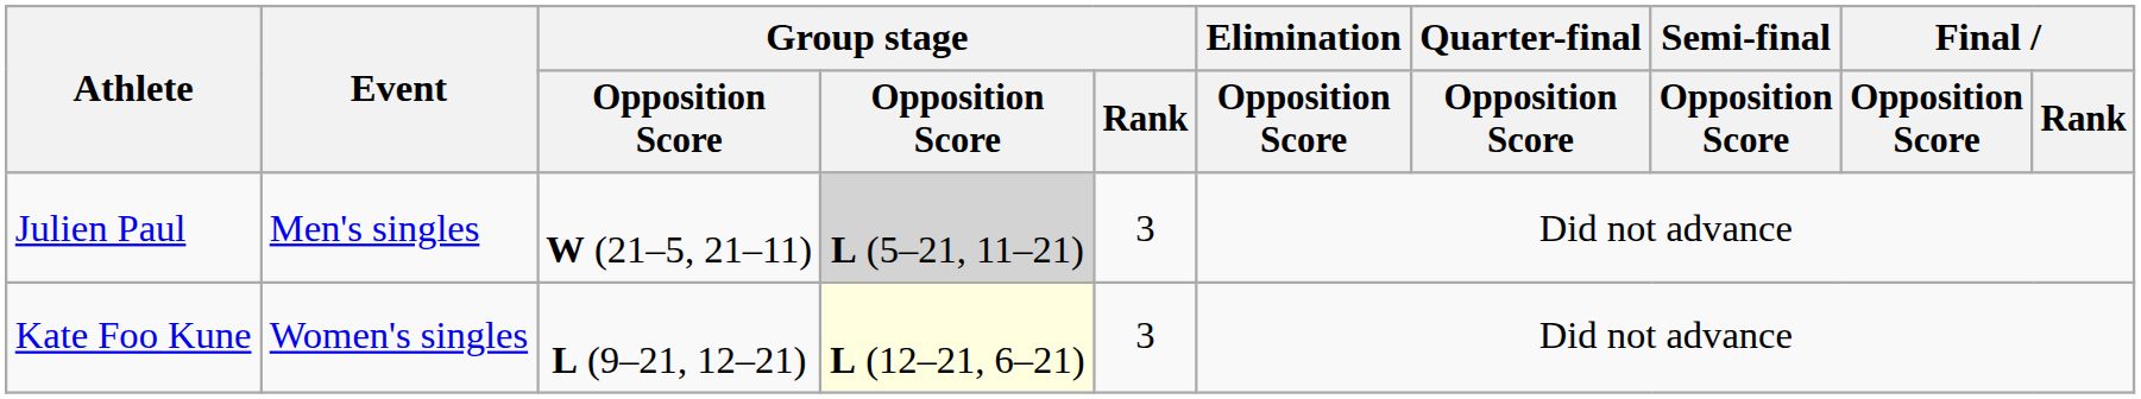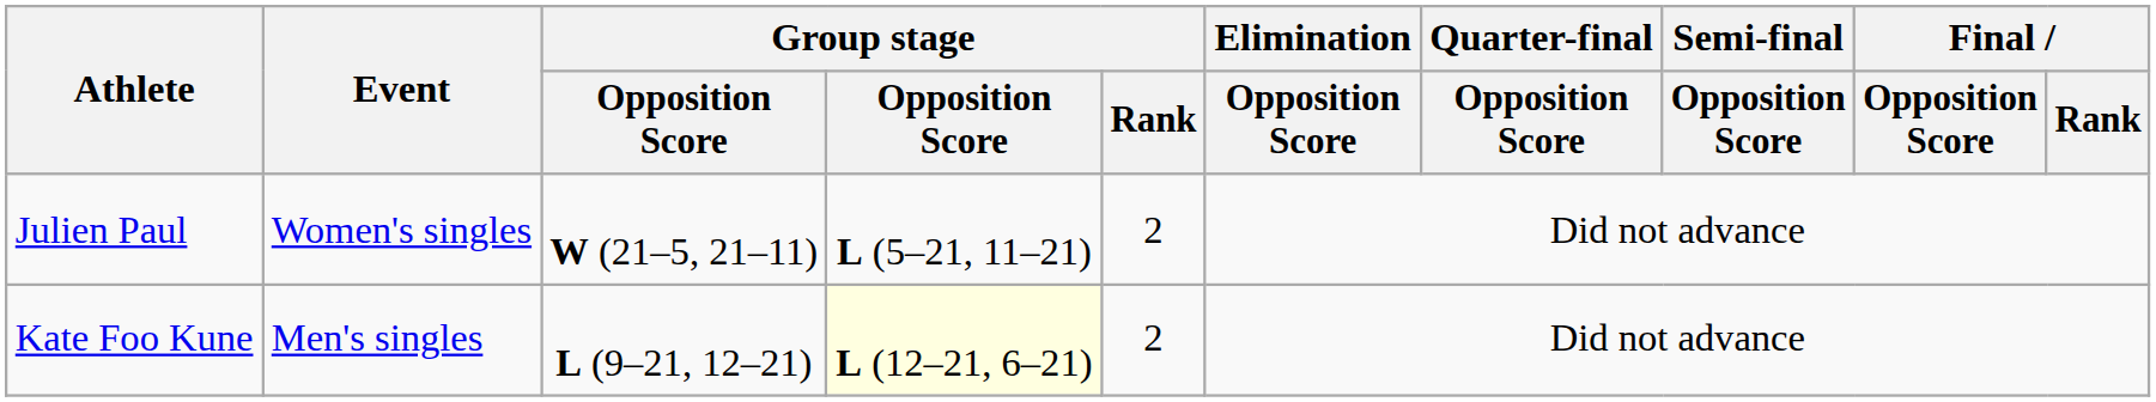Julien Paul | Event: Men's singles -> Women's singles
Julien Paul | column 4: lightgrey background -> no background
Julien Paul | Group stage / Rank: 3 -> 2
Kate Foo Kune | Event: Women's singles -> Men's singles
Kate Foo Kune | Group stage / Rank: 3 -> 2
